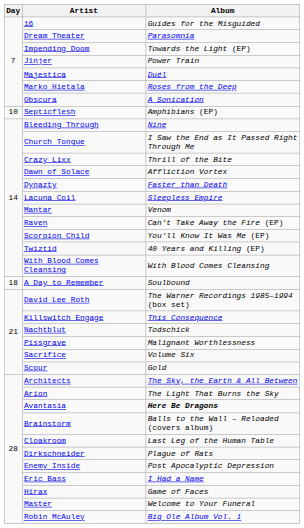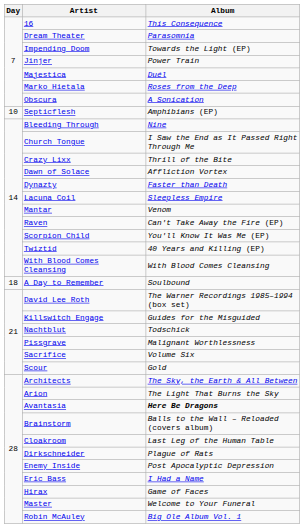16 | Album: Guides for the Misguided -> This Consequence
Killswitch Engage | Album: This Consequence -> Guides for the Misguided
